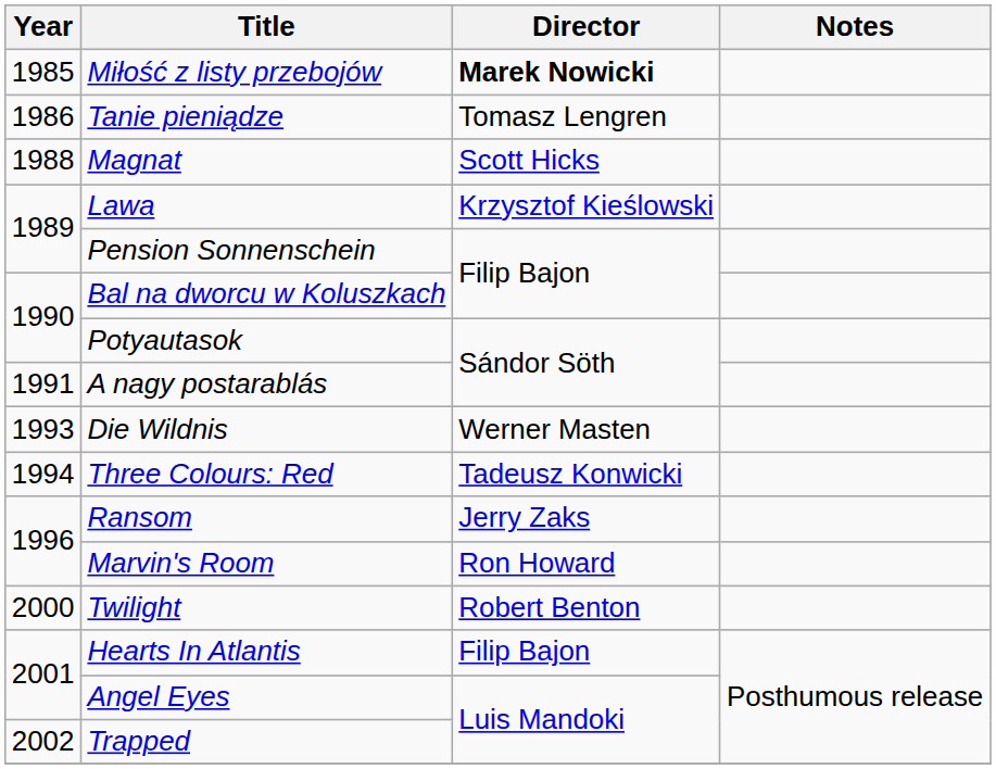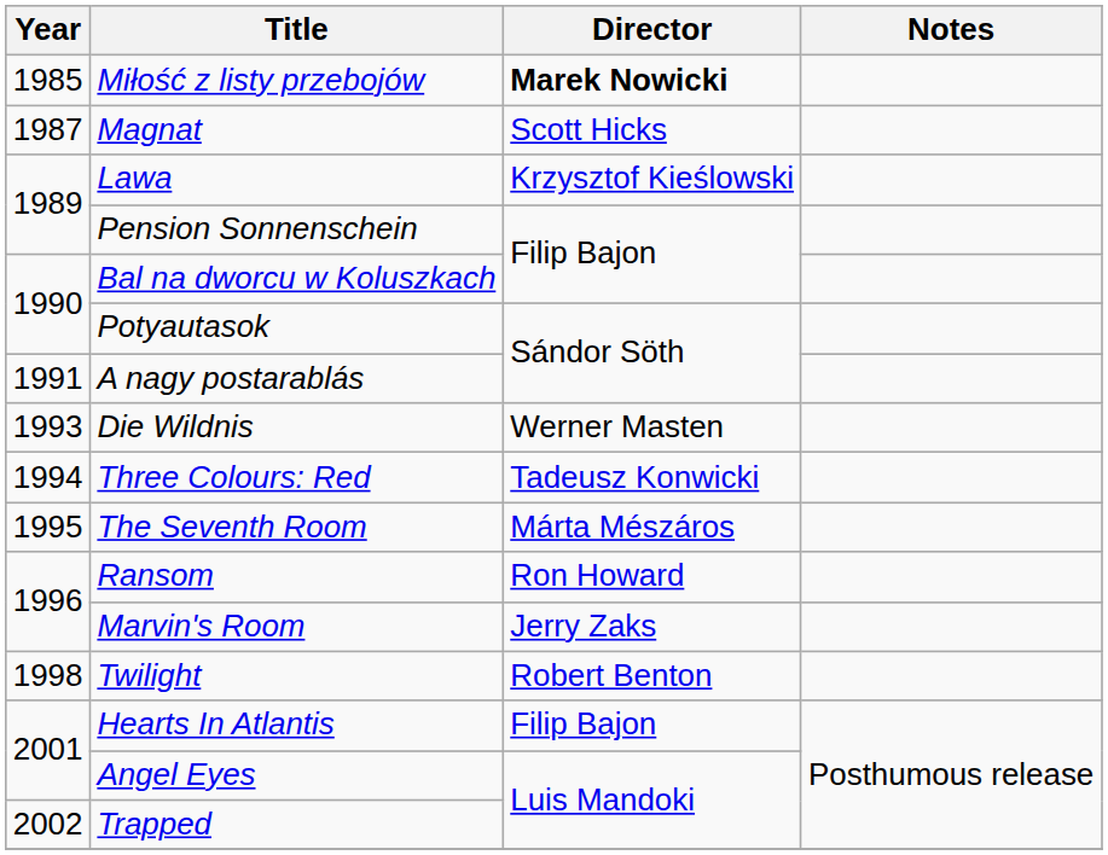- row: 1986 | Tanie pieniądze | Tomasz Lengren
Magnat | Year: 1988 -> 1987
+ row: 1995 | The Seventh Room | Márta Mészáros
Ransom | Director: Jerry Zaks -> Ron Howard
Marvin's Room | Director: Ron Howard -> Jerry Zaks
Twilight | Year: 2000 -> 1998
